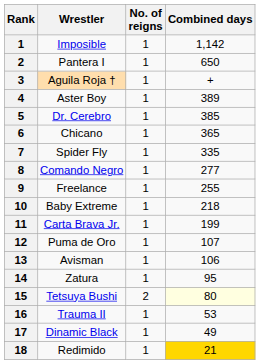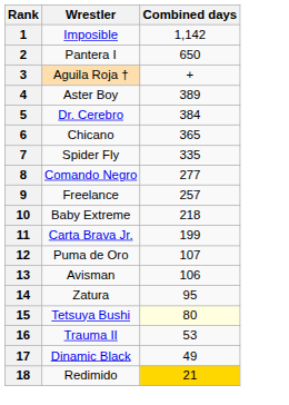- column: No. of reigns | 1 | 1 | 1 | 1 | 1 | 1 | 1 | 1 | 1 | 1 | 1 | 1 | 1 | 1 | 2 | 1 | 1 | 1
Dr. Cerebro | Combined days: 385 -> 384
Freelance | Combined days: 255 -> 257
